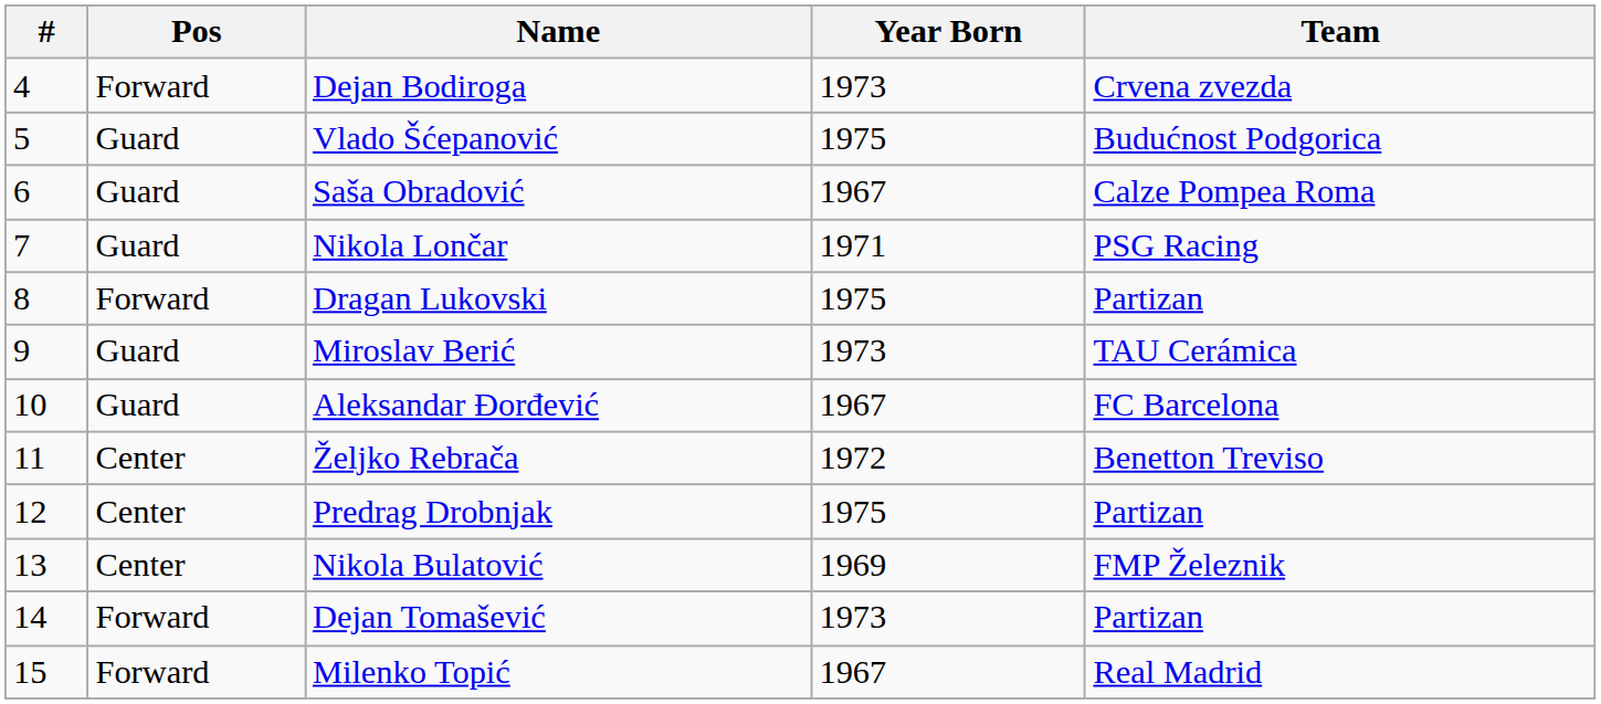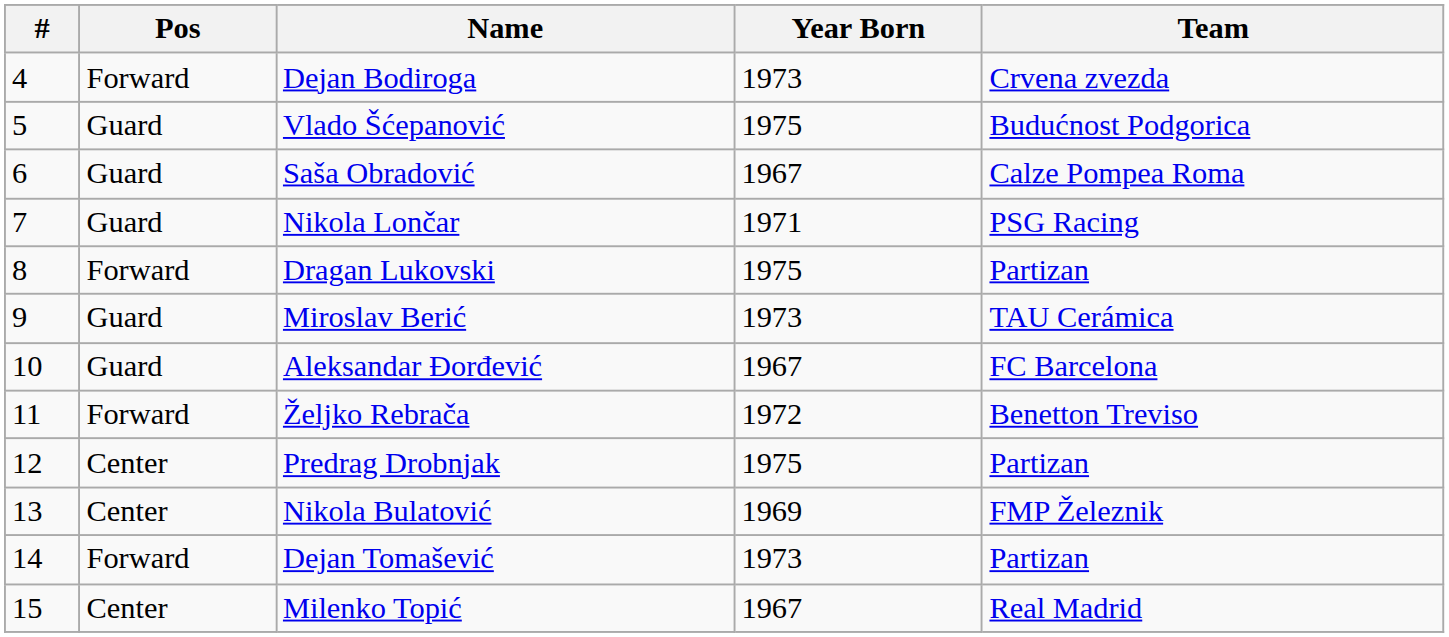Željko Rebrača | Pos: Center -> Forward
Milenko Topić | Pos: Forward -> Center
